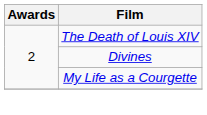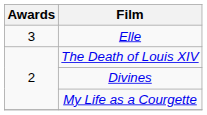+ row: 3 | Elle
